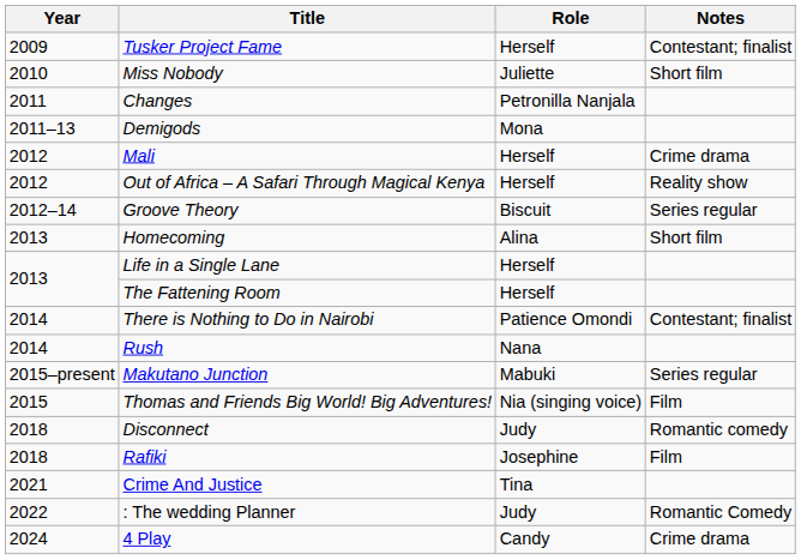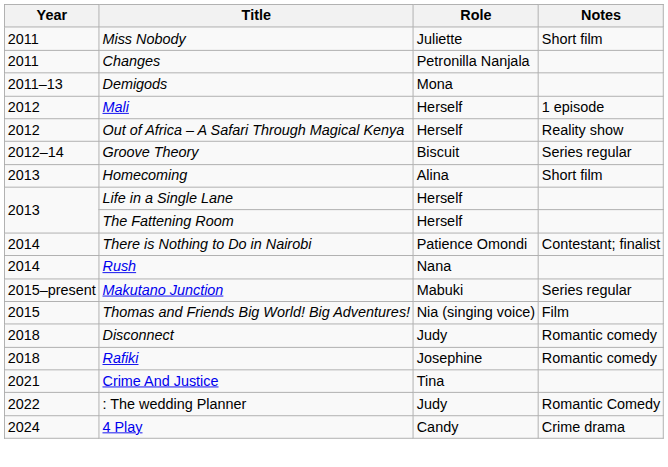- row: 2009 | Tusker Project Fame | Herself | Contestant; finalist
Miss Nobody | Year: 2010 -> 2011
Mali | Notes: Crime drama -> 1 episode
Rafiki | Notes: Film -> Romantic comedy
